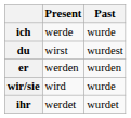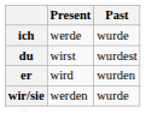er | Present: werden -> wird
wir/sie | Present: wird -> werden
- row: ihr | werdet | wurdet
